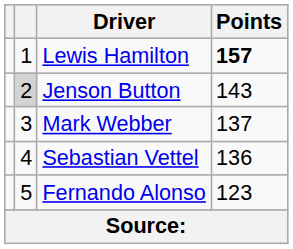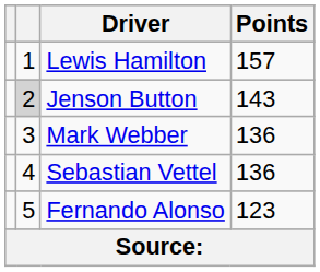Lewis Hamilton | Points: bold -> normal
Mark Webber | Points: 137 -> 136
